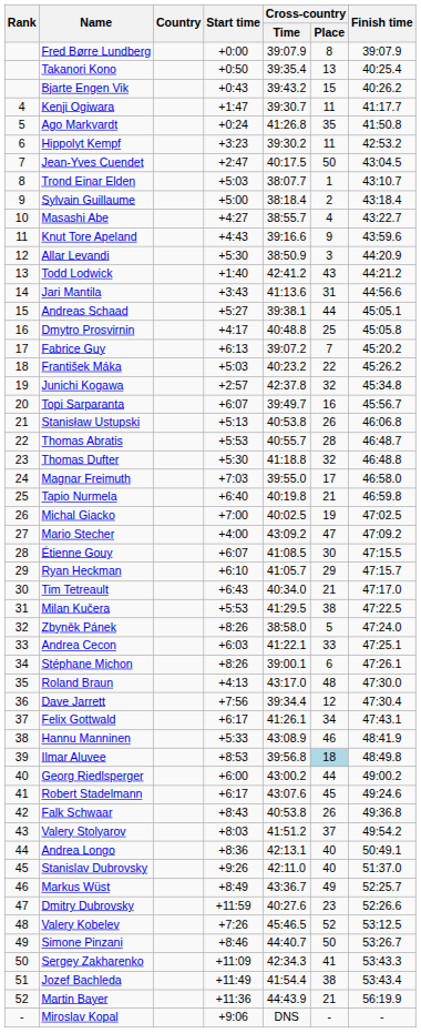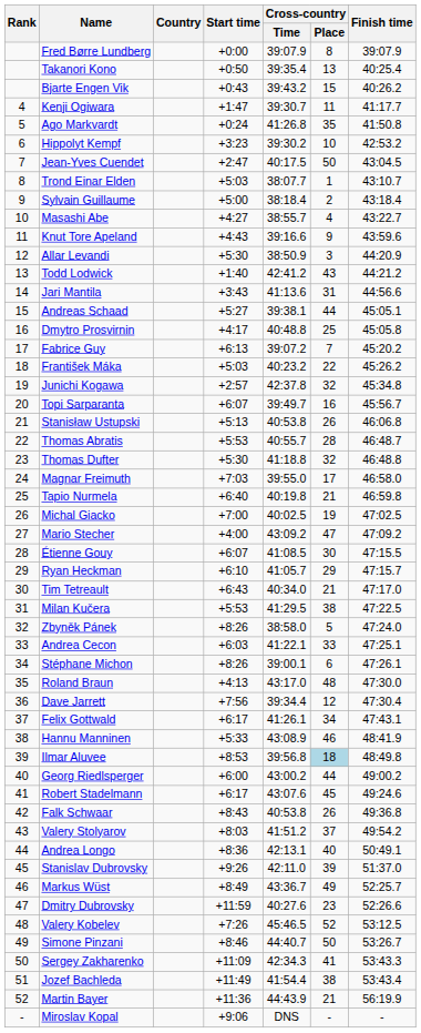Hippolyt Kempf | Cross-country / Place: 11 -> 10
Stanislav Dubrovsky | Cross-country / Place: 40 -> 39
